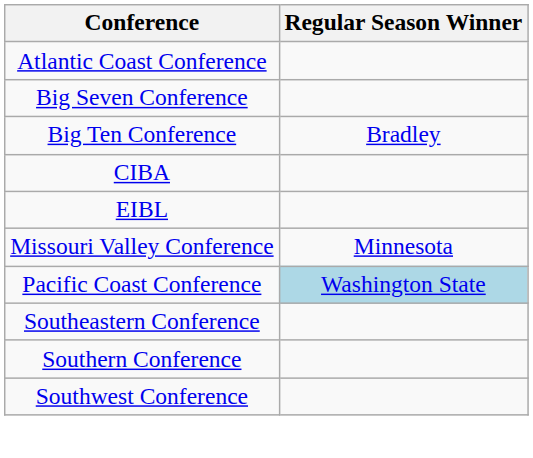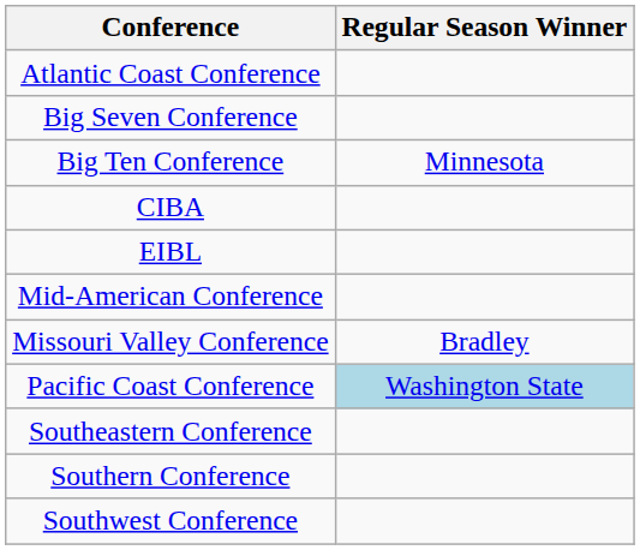Big Ten Conference | Regular Season Winner: Bradley -> Minnesota
+ row: Mid-American Conference
Missouri Valley Conference | Regular Season Winner: Minnesota -> Bradley
